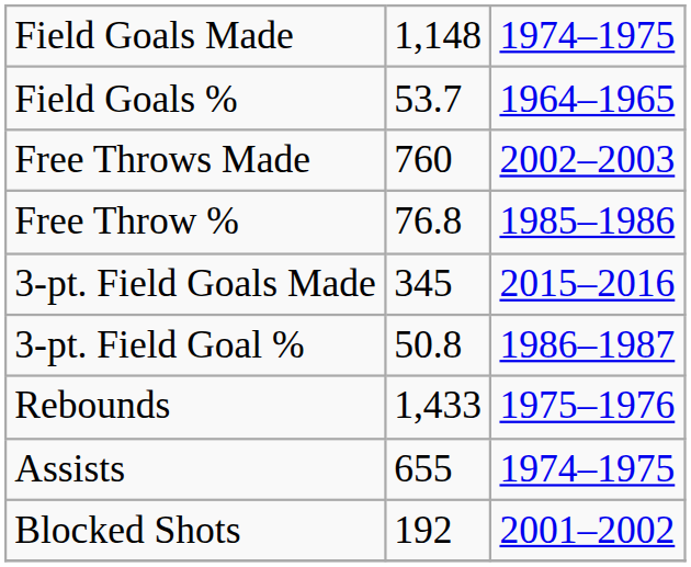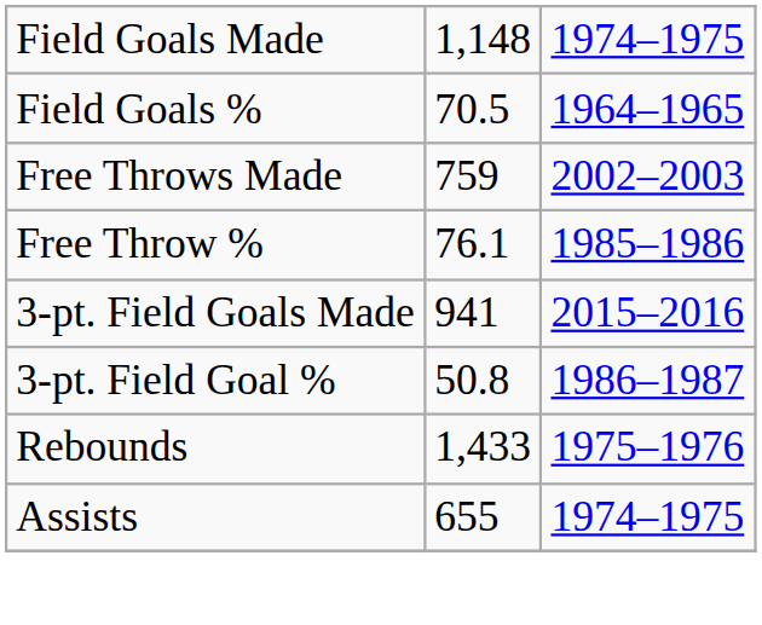Field Goals % | column 2: 53.7 -> 70.5
Free Throws Made | column 2: 760 -> 759
Free Throw % | column 2: 76.8 -> 76.1
3-pt. Field Goals Made | column 2: 345 -> 941
- row: Blocked Shots | 192 | 2001–2002
